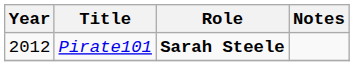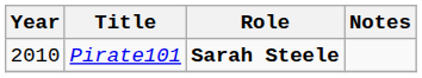Pirate101 | Year: 2012 -> 2010
